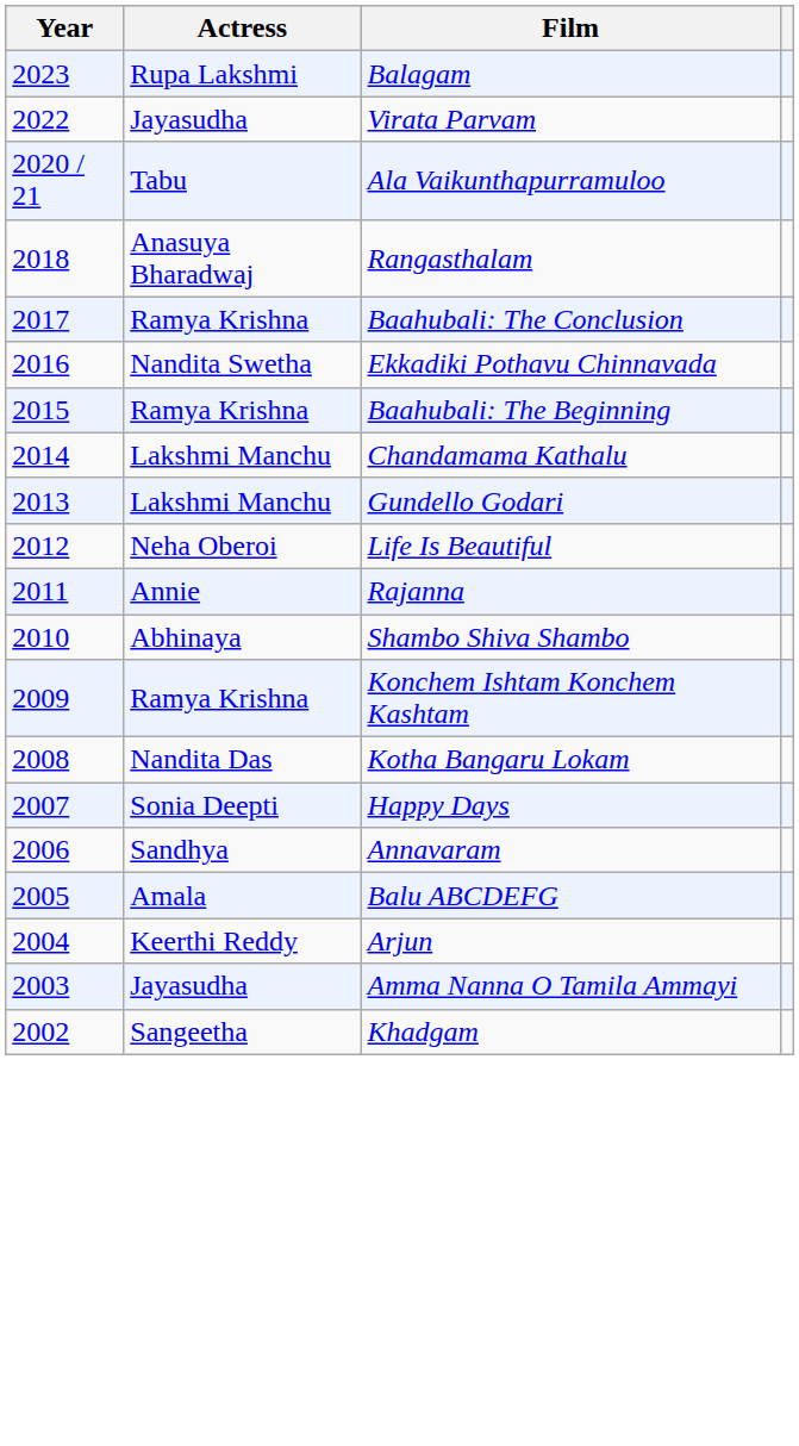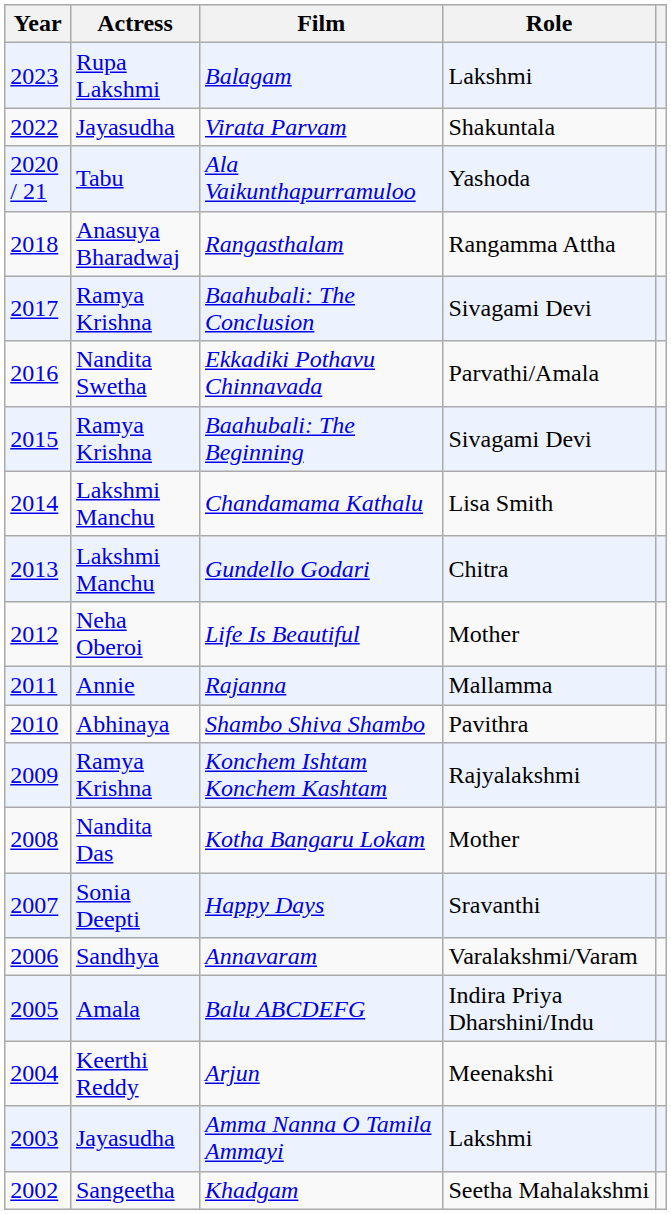+ column: Role | Lakshmi | Shakuntala | Yashoda | Rangamma Attha | Sivagami Devi | Parvathi/Amala | Sivagami Devi | Lisa Smith | Chitra | Mother | Mallamma | Pavithra | Rajyalakshmi | Mother | Sravanthi | Varalakshmi/Varam | Indira Priya Dharshini/Indu | Meenakshi | Lakshmi | Seetha Mahalakshmi
